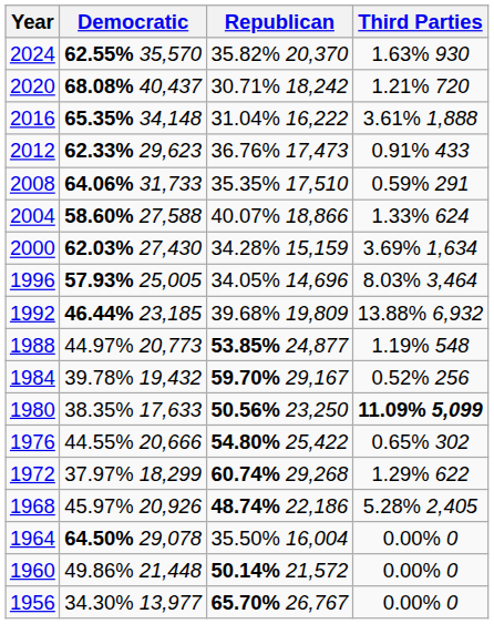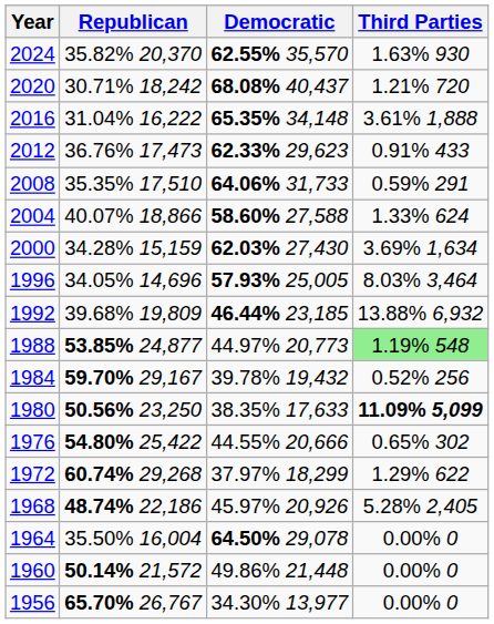columns swapped: Democratic <-> Republican
1988 | Third Parties: no background -> lightgreen background
